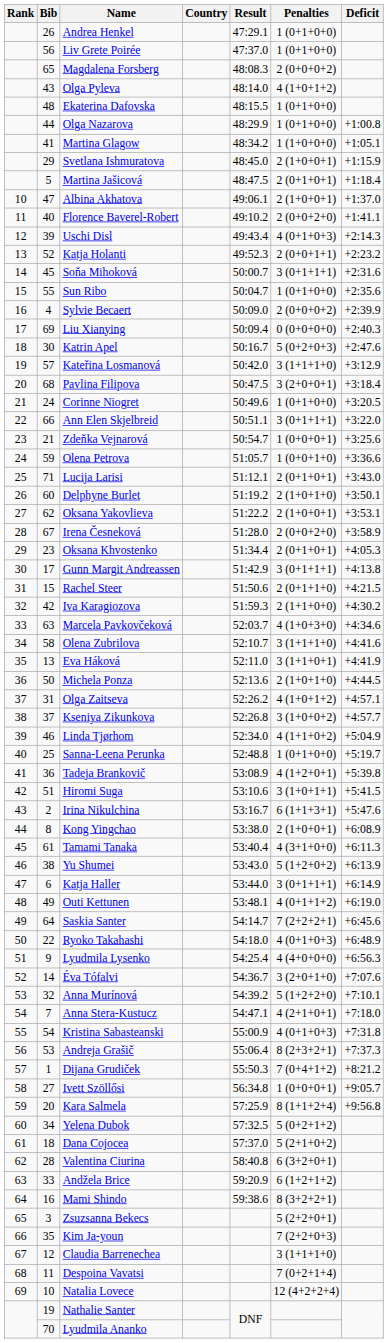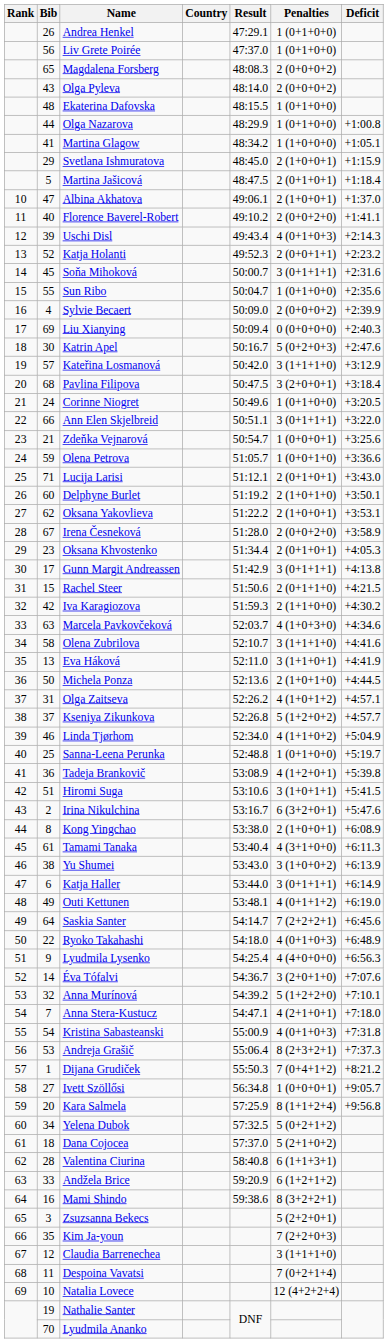Olga Pyleva | Penalties: 4 (1+0+1+2) -> 2 (0+0+0+2)
Kseniya Zikunkova | Penalties: 3 (1+0+0+2) -> 5 (1+2+0+2)
Irina Nikulchina | Penalties: 6 (1+1+3+1) -> 6 (3+2+0+1)
Yu Shumei | Penalties: 5 (1+2+0+2) -> 3 (1+0+0+2)
Valentina Ciurina | Penalties: 6 (3+2+0+1) -> 6 (1+1+3+1)
